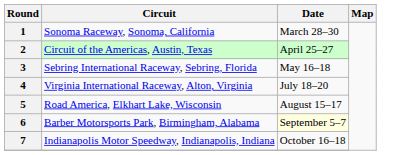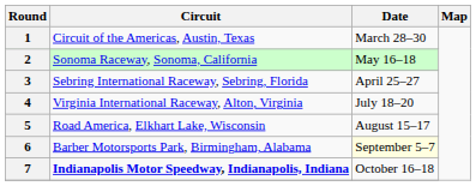1 | Circuit: Sonoma Raceway, Sonoma, California -> Circuit of the Americas, Austin, Texas
2 | Circuit: Circuit of the Americas, Austin, Texas -> Sonoma Raceway, Sonoma, California
2 | Date: April 25–27 -> May 16–18
3 | Date: May 16–18 -> April 25–27
7 | Circuit: normal -> bold
